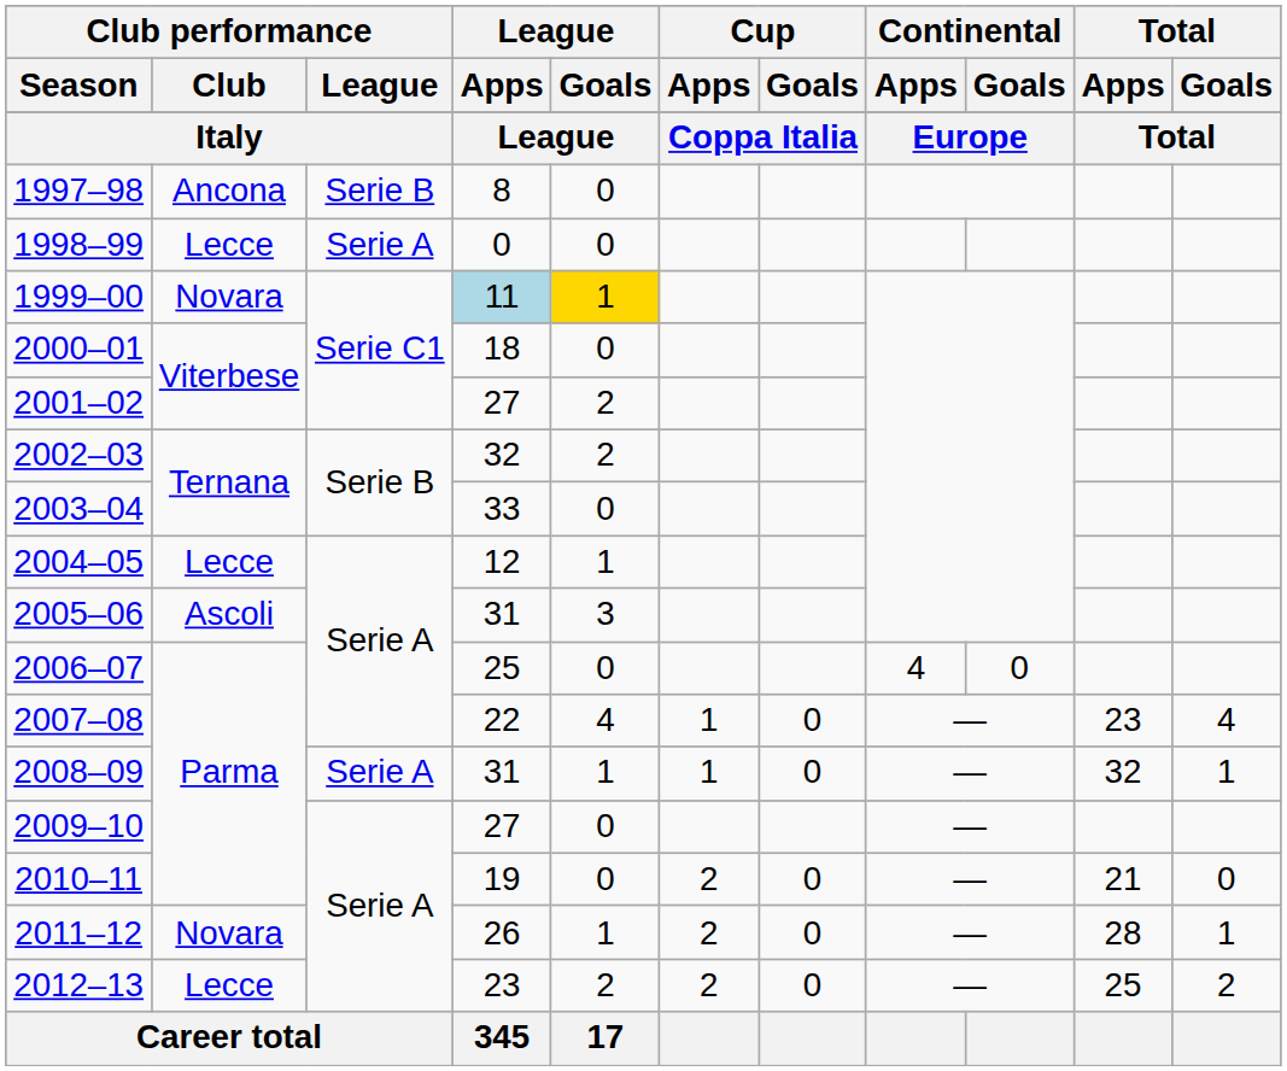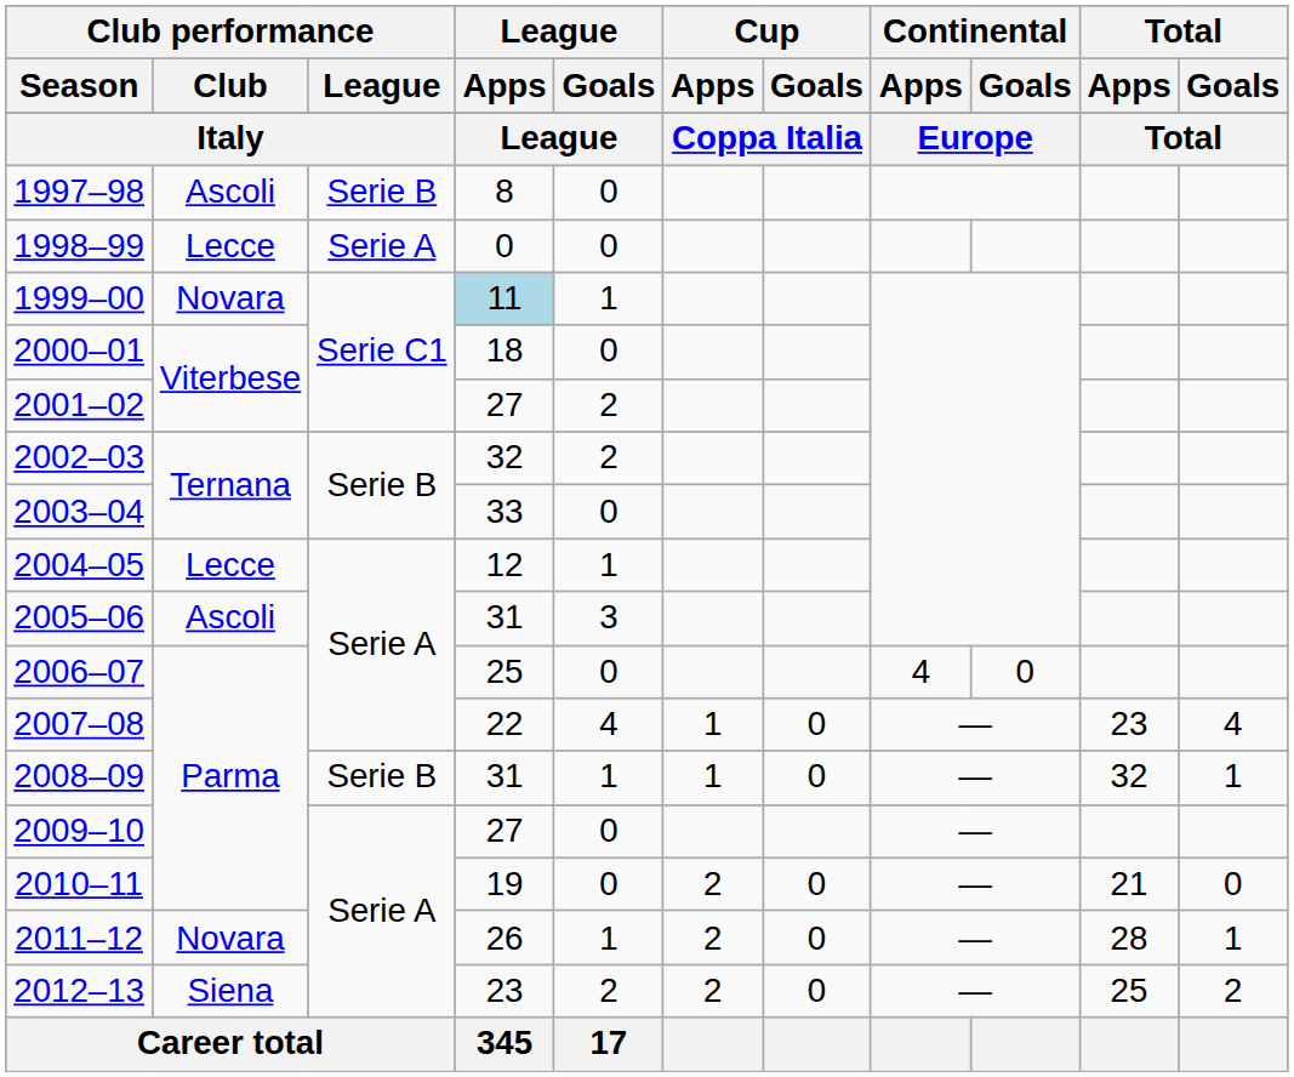1997–98 | Club performance / Club: Ancona -> Ascoli
1999–00 | League / Goals: gold background -> no background
2008–09 | Club performance / League: Serie A -> Serie B
2012–13 | Club performance / Club: Lecce -> Siena
